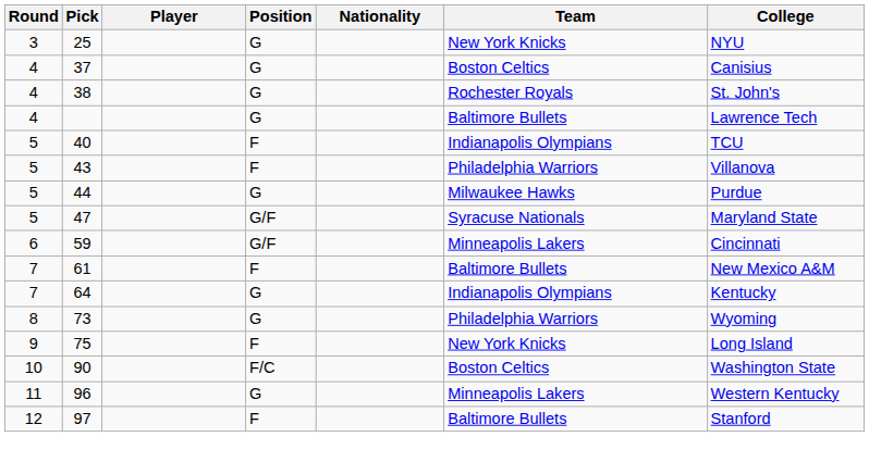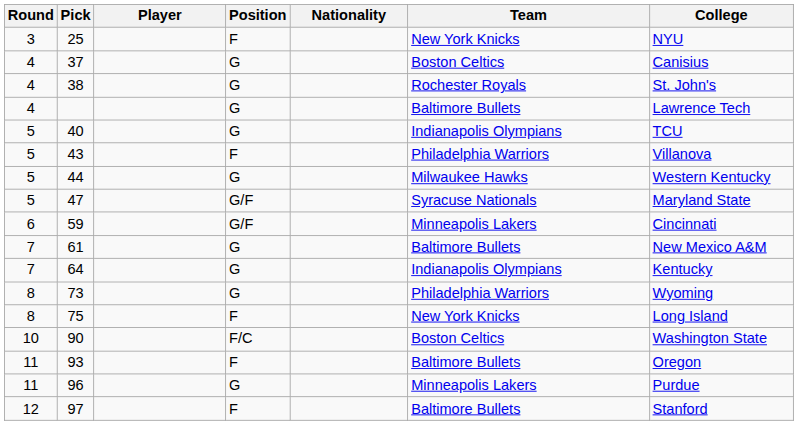25 | Position: G -> F
40 | Position: F -> G
44 | College: Purdue -> Western Kentucky
61 | Position: F -> G
75 | Round: 9 -> 8
+ row: 11 | 93 | F | Baltimore Bullets | Oregon
96 | College: Western Kentucky -> Purdue
